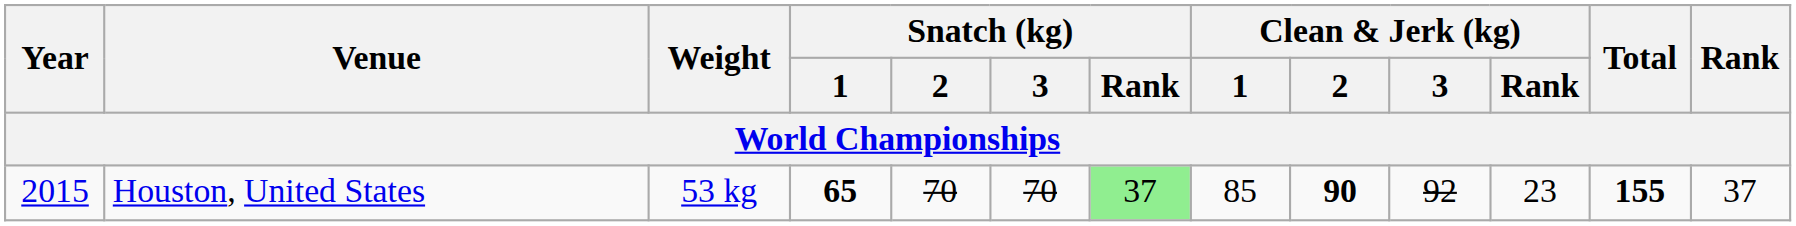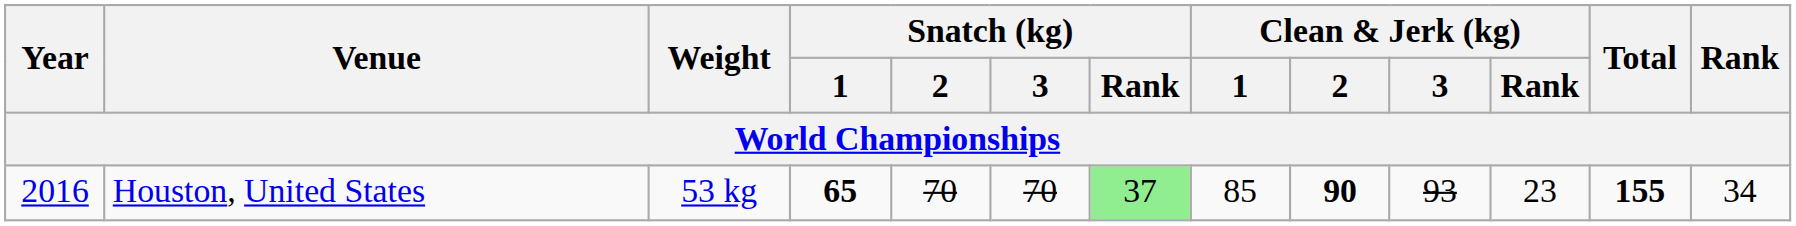Houston, United States | Year: 2015 -> 2016
Houston, United States | Clean & Jerk (kg) / 3: 92 -> 93
Houston, United States | Rank: 37 -> 34
